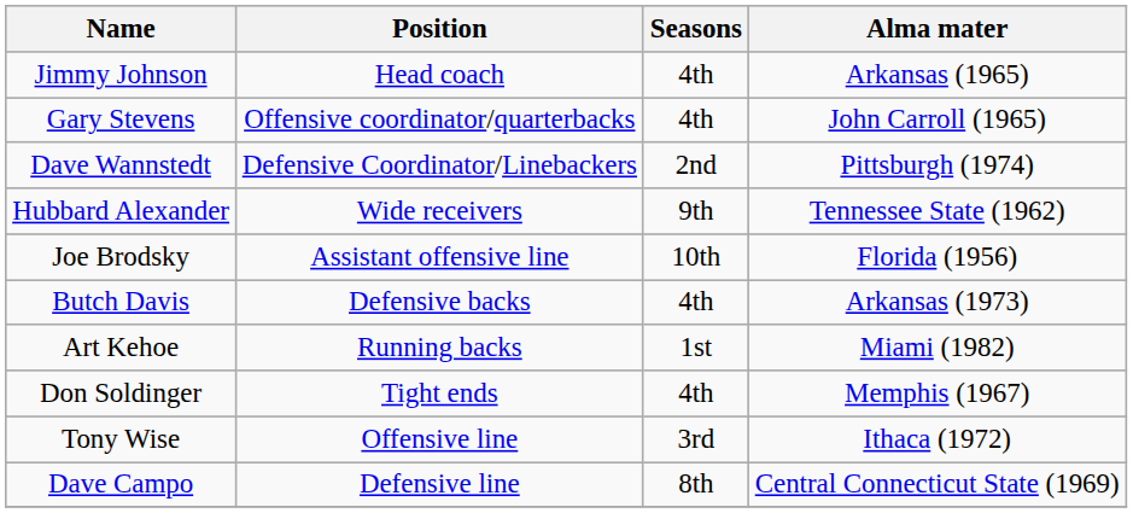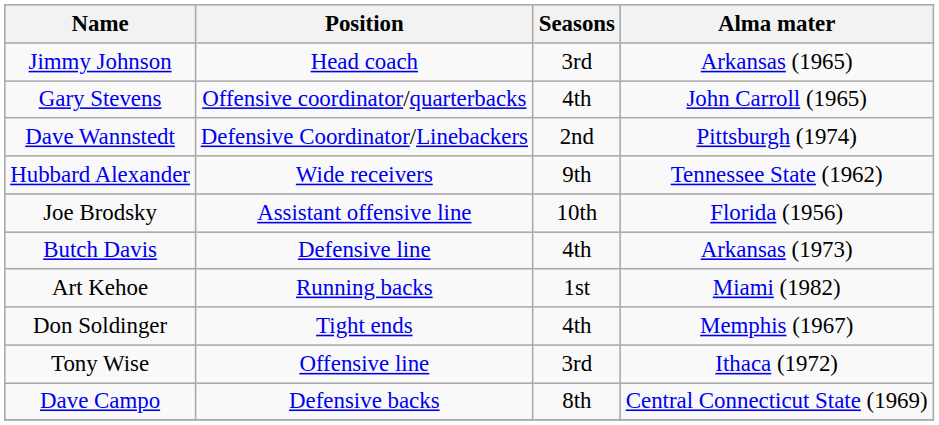Jimmy Johnson | Seasons: 4th -> 3rd
Butch Davis | Position: Defensive backs -> Defensive line
Dave Campo | Position: Defensive line -> Defensive backs
